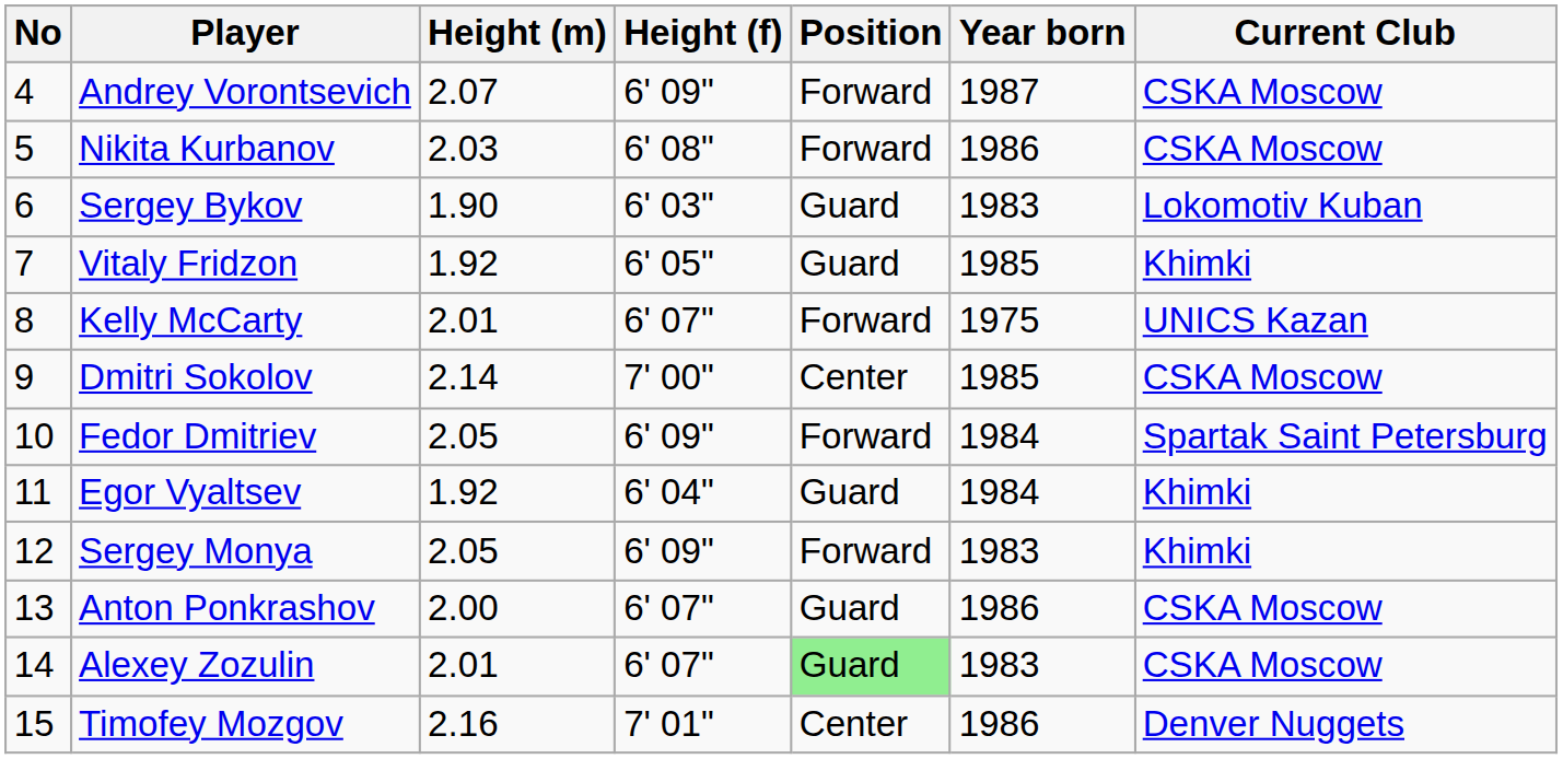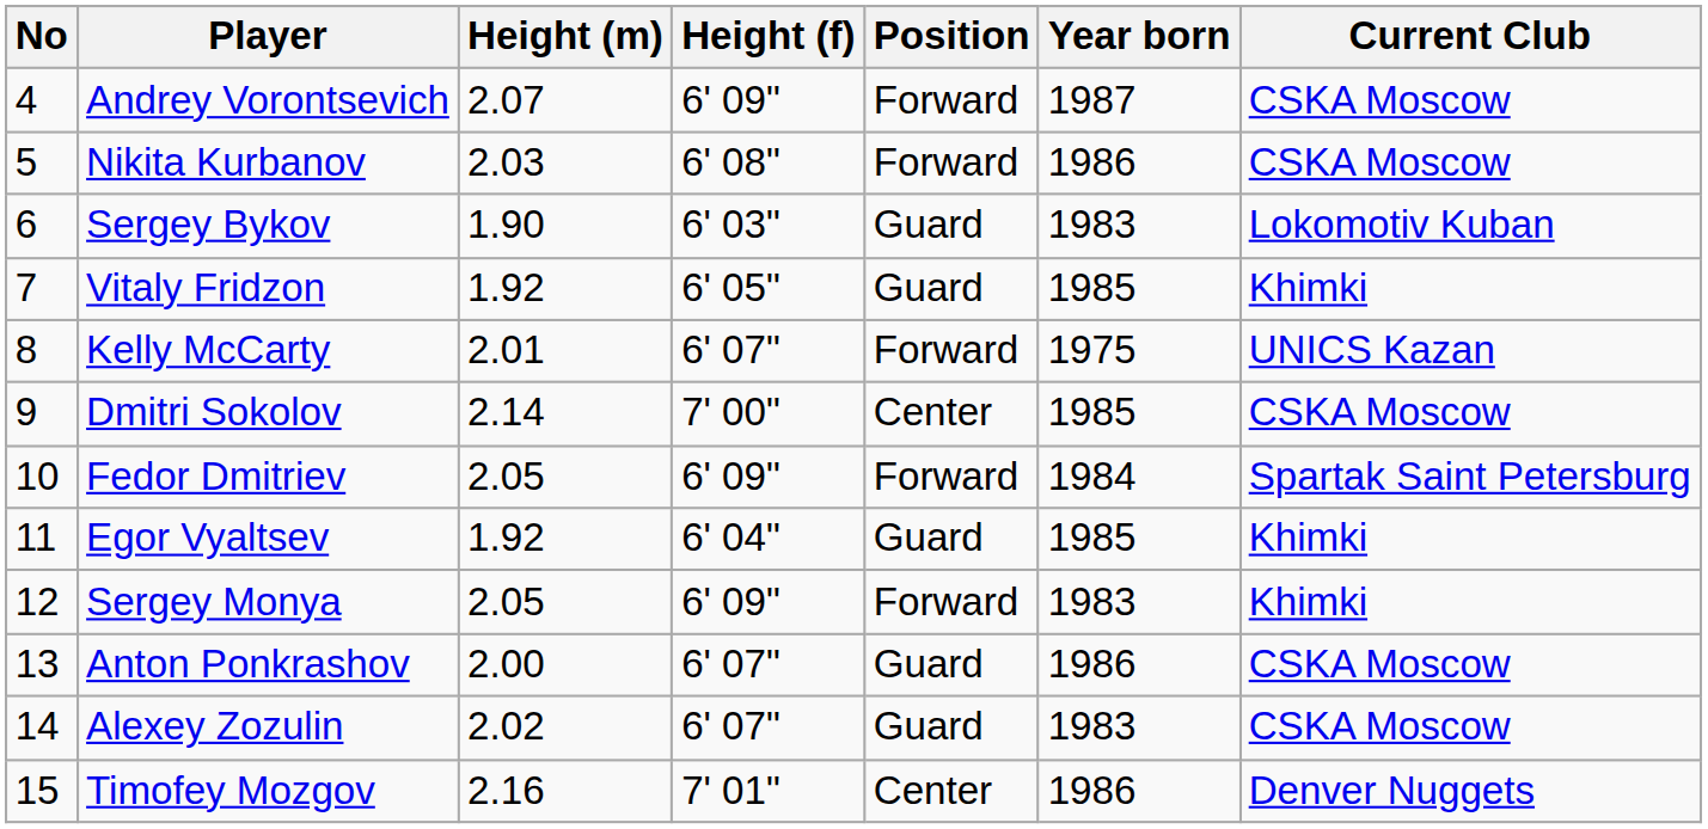Egor Vyaltsev | Year born: 1984 -> 1985
Alexey Zozulin | Height (m): 2.01 -> 2.02
Alexey Zozulin | Position: lightgreen background -> no background
